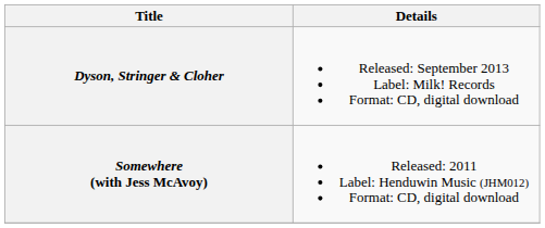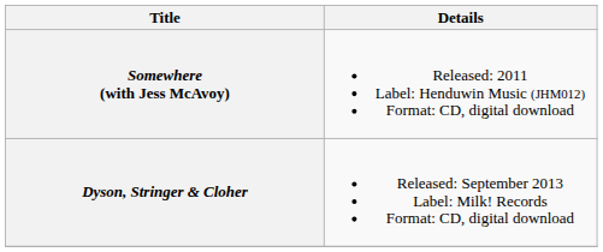rows swapped: Somewhere (with Jess McAvoy) <-> Dyson, Stringer & Cloher
